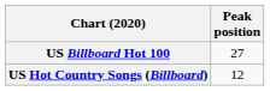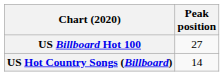US Hot Country Songs (Billboard) | Peak position: 12 -> 14
